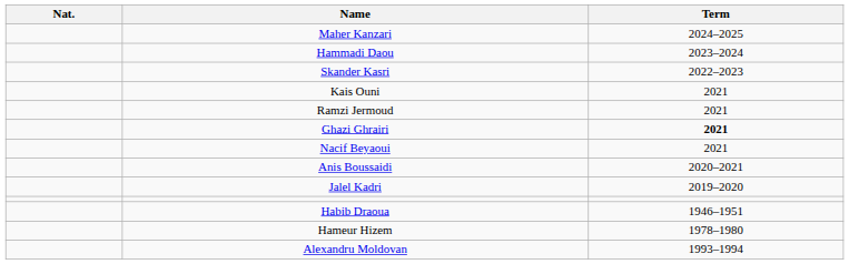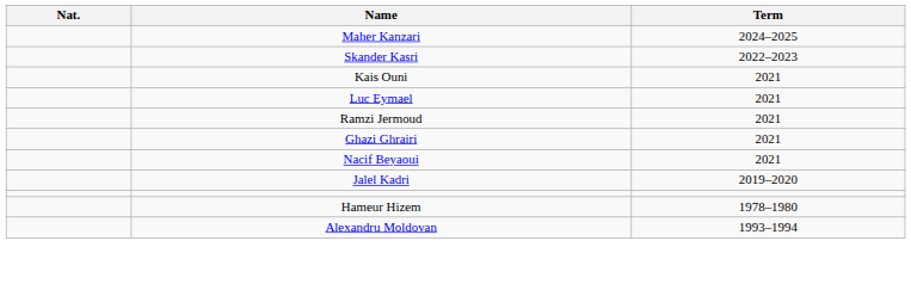- row: Hammadi Daou | 2023–2024
+ row: Luc Eymael | 2021
Ghazi Ghrairi | Term: bold -> normal
- row: Anis Boussaidi | 2020–2021
- row: Habib Draoua | 1946–1951
